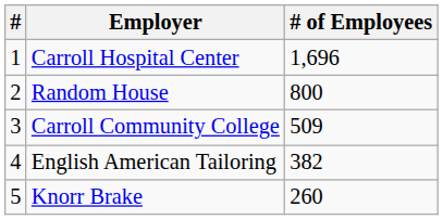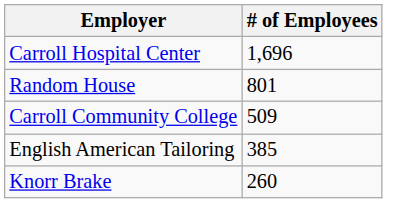- column: # | 1 | 2 | 3 | 4 | 5
Random House | # of Employees: 800 -> 801
English American Tailoring | # of Employees: 382 -> 385
